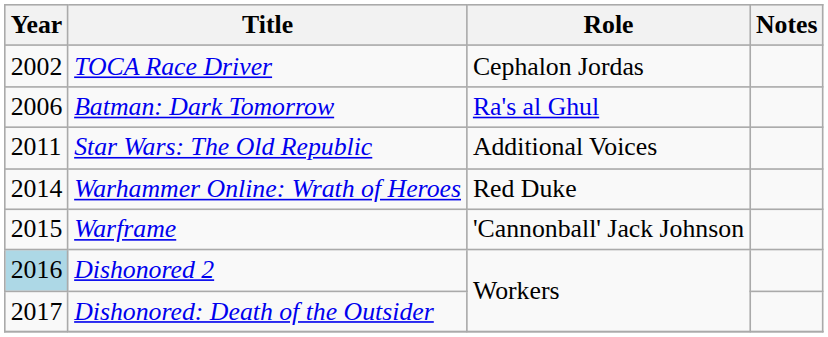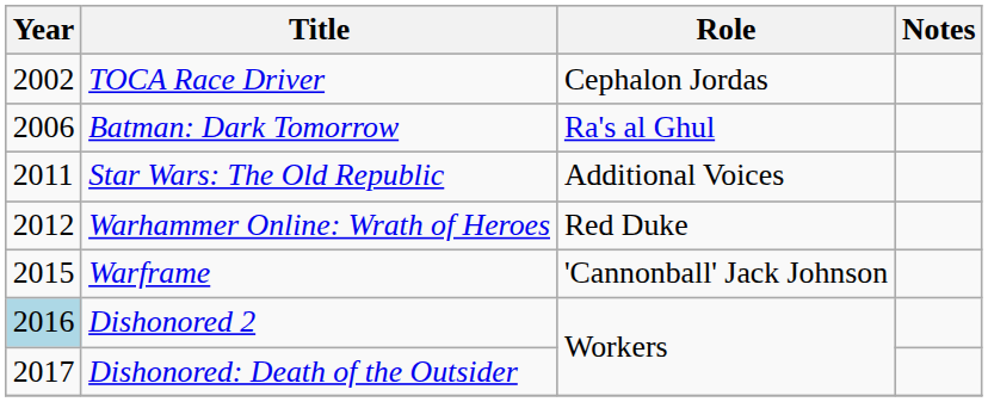Warhammer Online: Wrath of Heroes | Year: 2014 -> 2012
